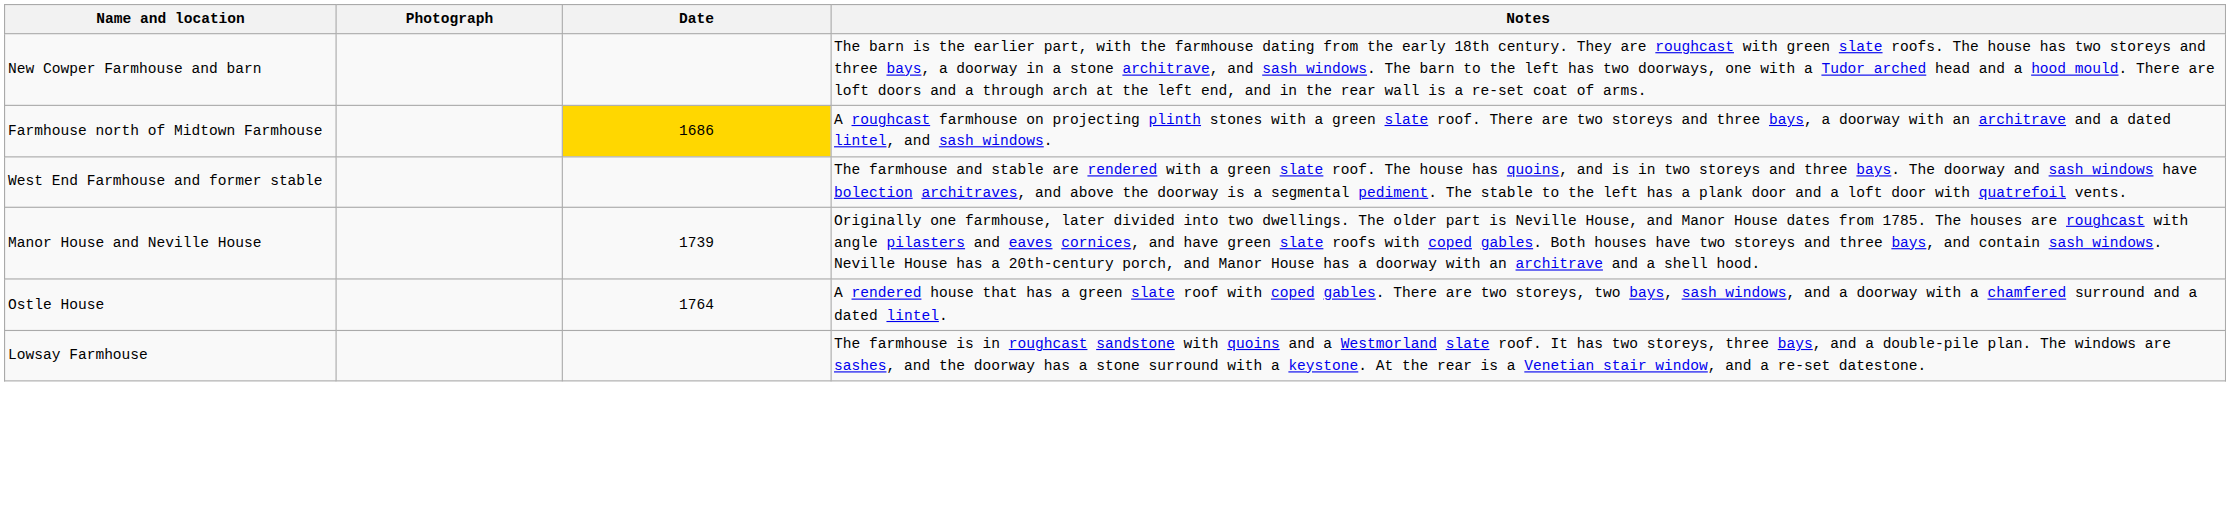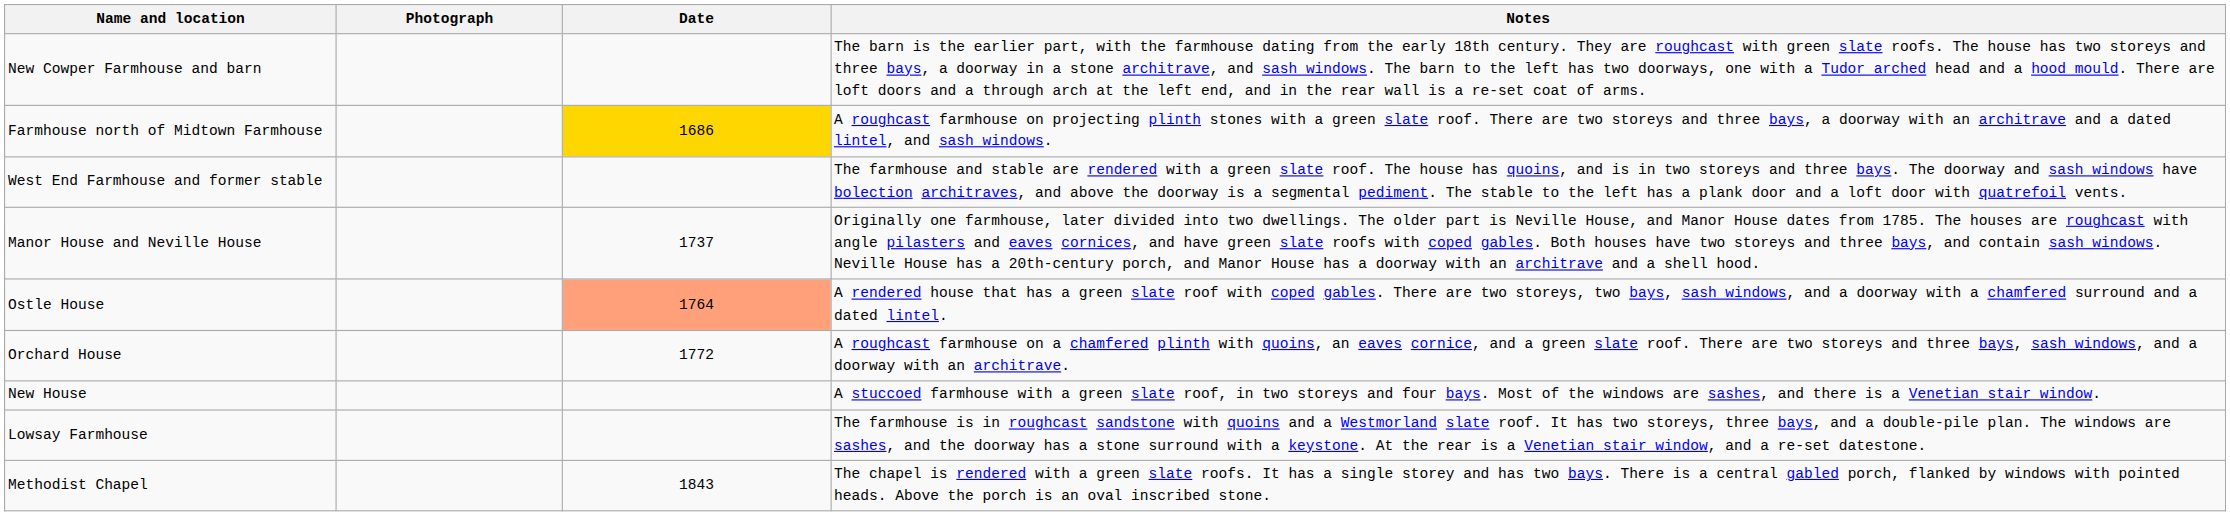Manor House and Neville House | Date: 1739 -> 1737
Ostle House | Date: no background -> lightsalmon background
+ row: Orchard House | 1772 | A roughcast farmhouse on a chamfered plinth with quoins, an eaves cornice, and a green slate roof. There are two storeys and three bays, sash windows, and a doorway with an architrave.
+ row: New House | A stuccoed farmhouse with a green slate roof, in two storeys and four bays. Most of the windows are sashes, and there is a Venetian stair window.
+ row: Methodist Chapel | 1843 | The chapel is rendered with a green slate roofs. It has a single storey and has two bays. There is a central gabled porch, flanked by windows with pointed heads. Above the porch is an oval inscribed stone.
